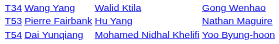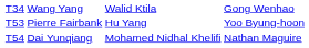Pierre Fairbank | column 4: Nathan Maguire -> Yoo Byung-hoon
Dai Yunqiang | column 4: Yoo Byung-hoon -> Nathan Maguire
